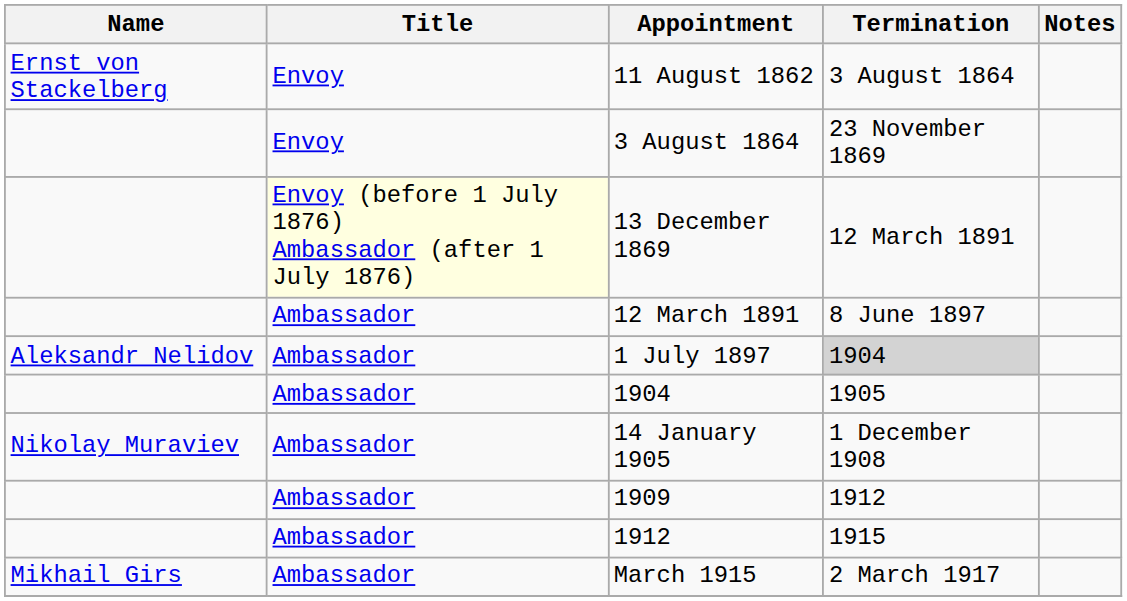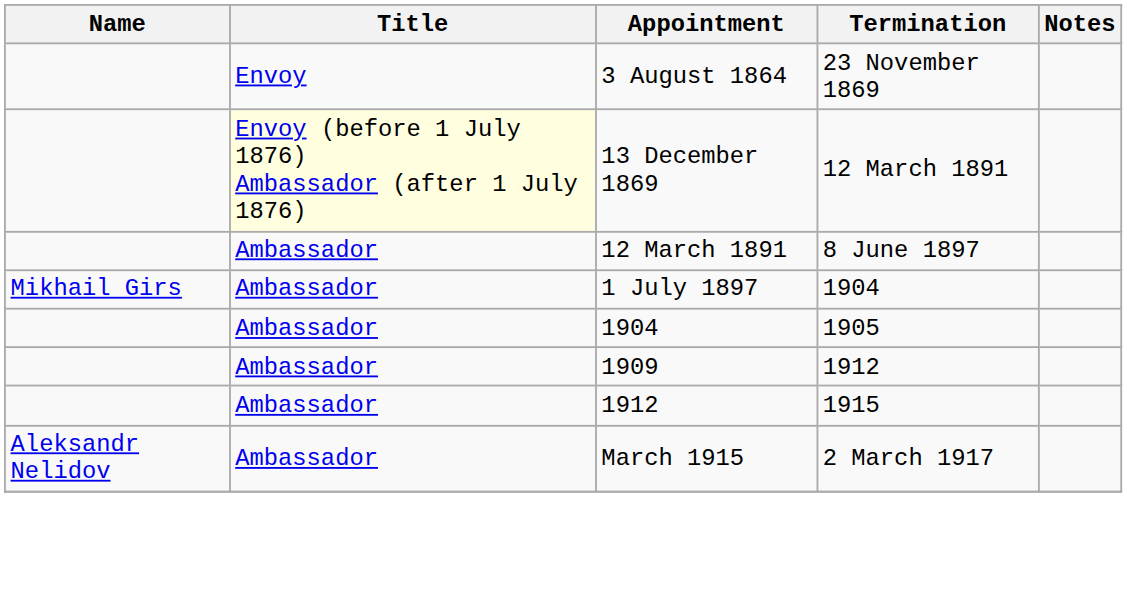- row: Ernst von Stackelberg | Envoy | 11 August 1862 | 3 August 1864
1 July 1897 | Name: Aleksandr Nelidov -> Mikhail Girs
1 July 1897 | Termination: lightgrey background -> no background
- row: Nikolay Muraviev | Ambassador | 14 January 1905 | 1 December 1908
March 1915 | Name: Mikhail Girs -> Aleksandr Nelidov
